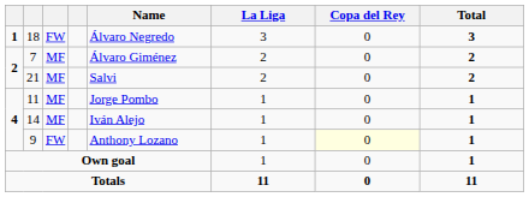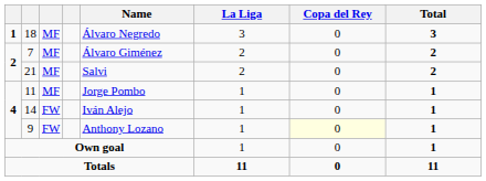18 | column 3: FW -> MF
14 | column 3: MF -> FW
